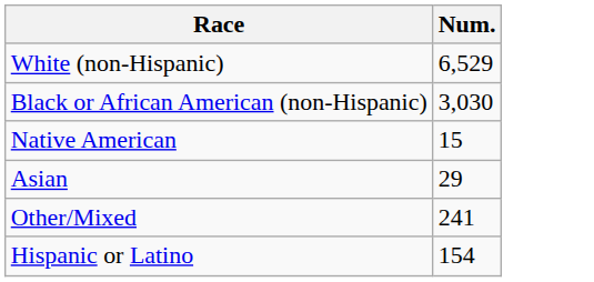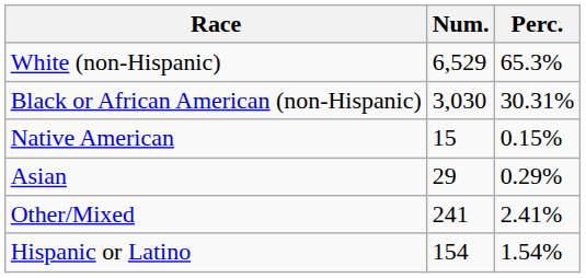+ column: Perc. | 65.3% | 30.31% | 0.15% | 0.29% | 2.41% | 1.54%
